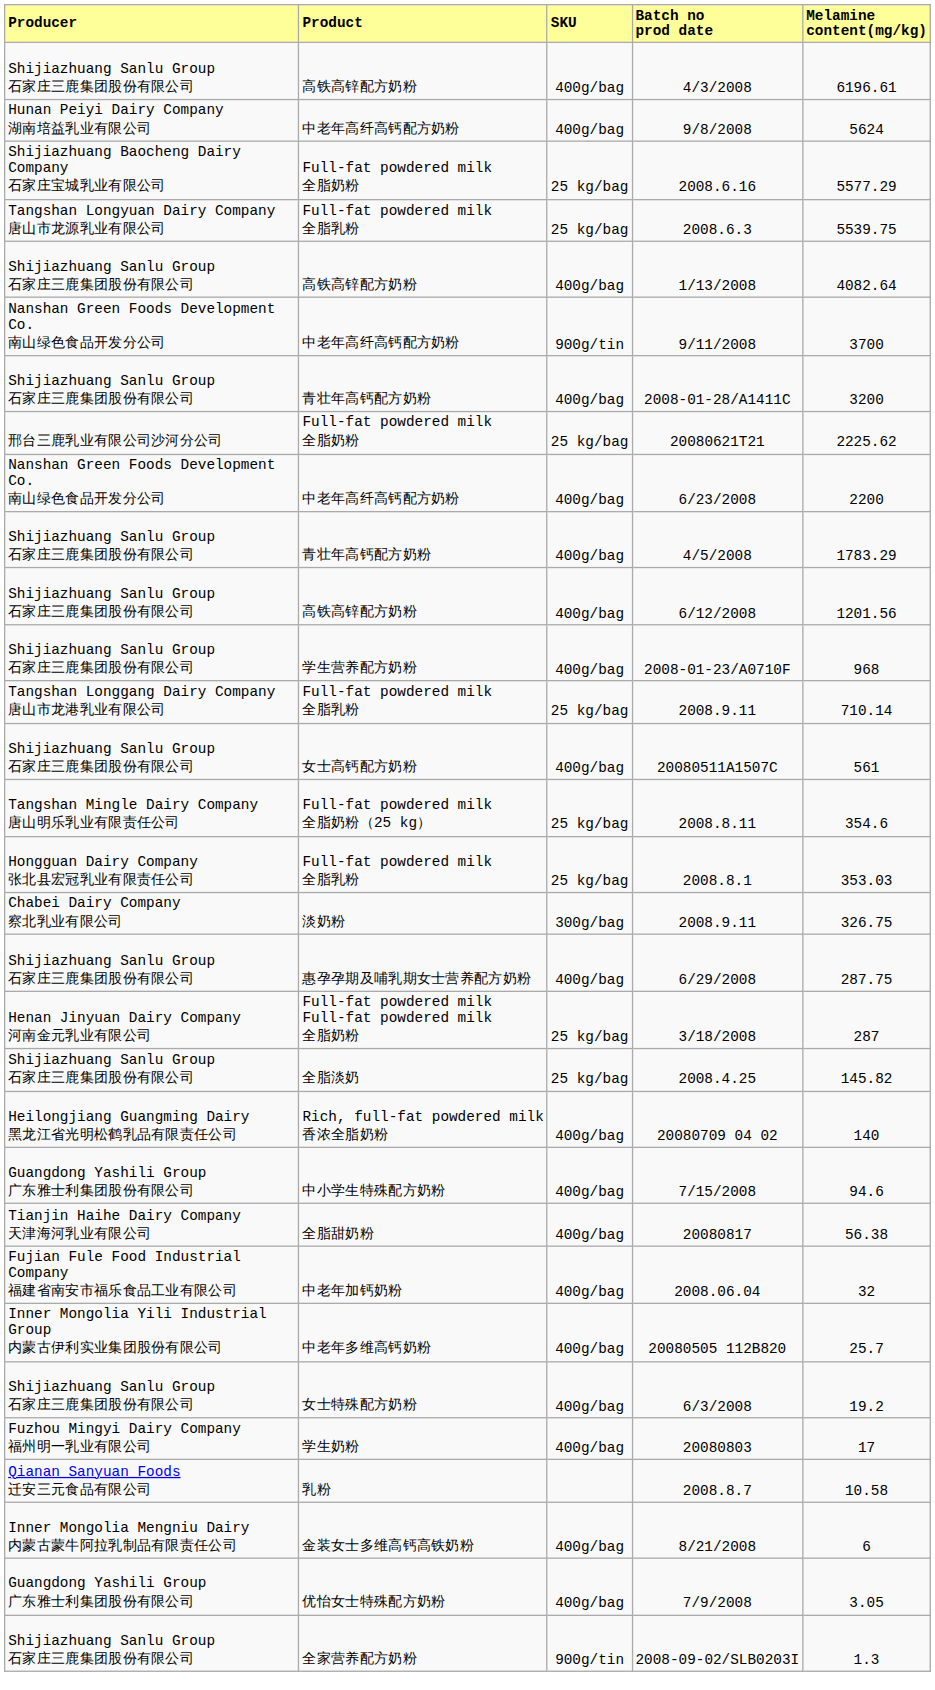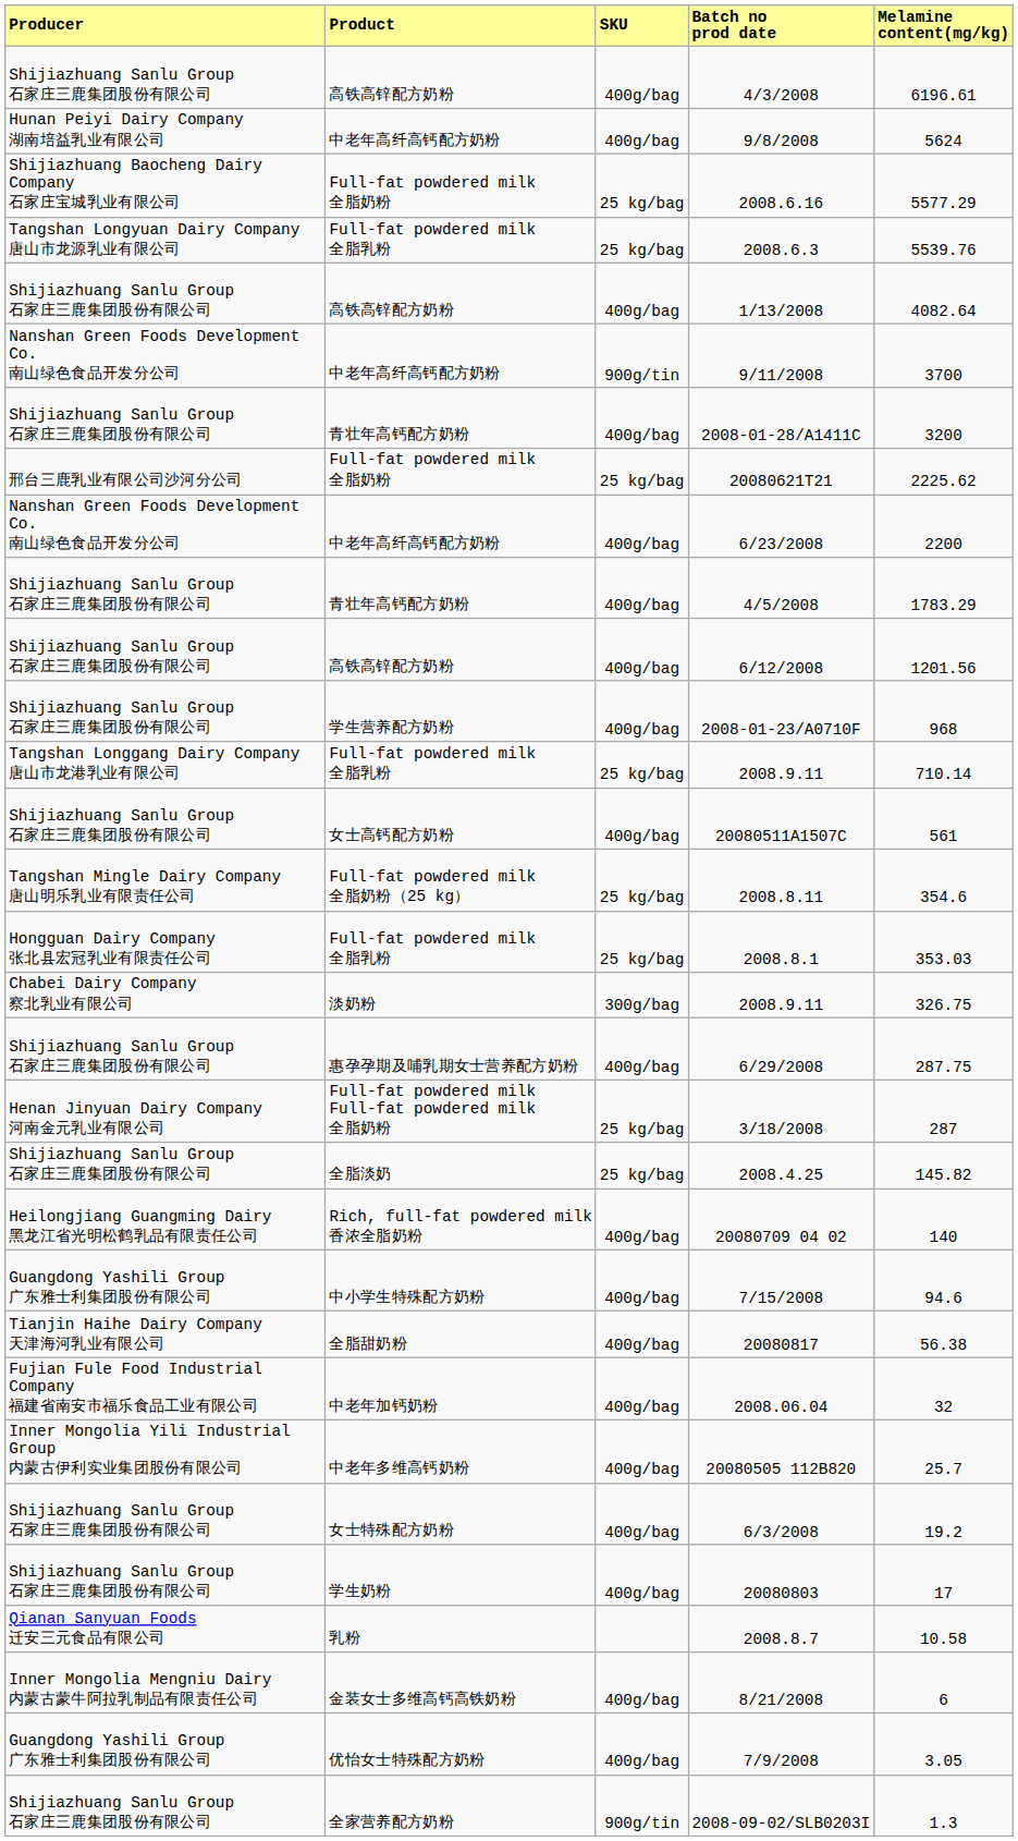2008.6.3 | column 5: 5539.75 -> 5539.76
20080803 | column 1: Fuzhou Mingyi Dairy Company 福州明一乳业有限公司 -> Shijiazhuang Sanlu Group 石家庄三鹿集团股份有限公司
